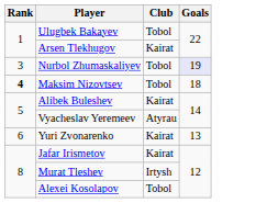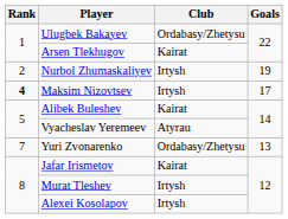Ulugbek Bakayev | Club: Tobol -> Ordabasy/Zhetysu
Nurbol Zhumaskaliyev | Rank: 3 -> 2
Nurbol Zhumaskaliyev | Club: Tobol -> Irtysh
Nurbol Zhumaskaliyev | Goals: lavender background -> no background
Maksim Nizovtsev | Club: Tobol -> Irtysh
Maksim Nizovtsev | Goals: 18 -> 17
Yuri Zvonarenko | Rank: 6 -> 7
Yuri Zvonarenko | Club: Kairat -> Ordabasy/Zhetysu
Alexei Kosolapov | Club: Tobol -> Irtysh
